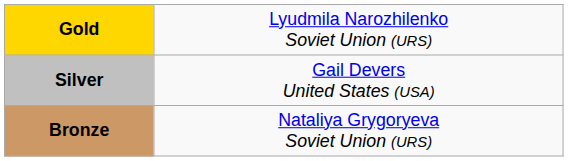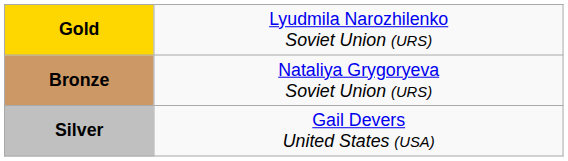rows swapped: Silver <-> Bronze
